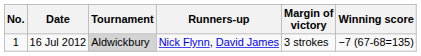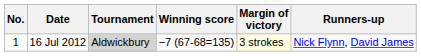columns swapped: Winning score <-> Runners-up
16 Jul 2012 | Margin of victory: no background -> lightyellow background
